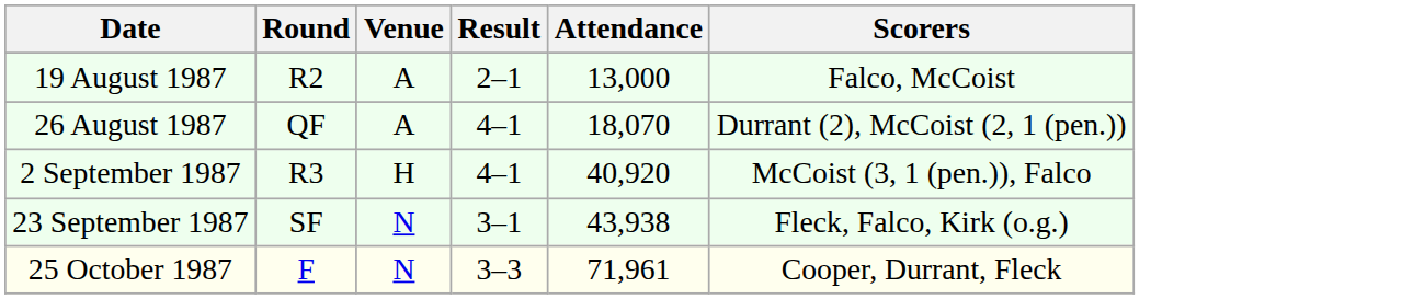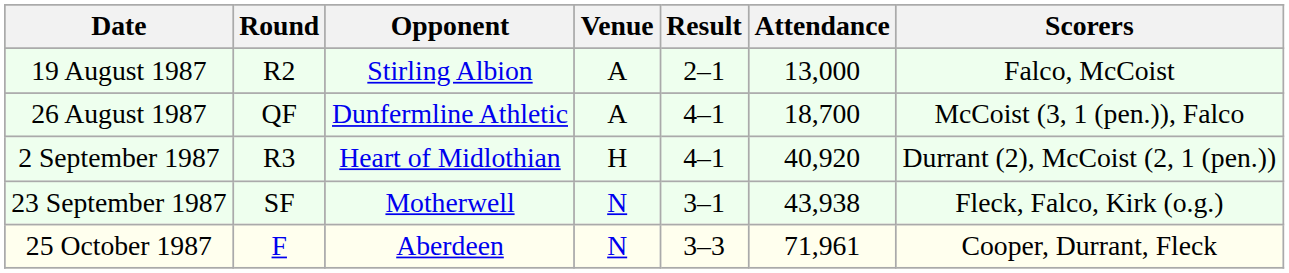+ column: Opponent | Stirling Albion | Dunfermline Athletic | Heart of Midlothian | Motherwell | Aberdeen
26 August 1987 | Attendance: 18,070 -> 18,700
26 August 1987 | Scorers: Durrant (2), McCoist (2, 1 (pen.)) -> McCoist (3, 1 (pen.)), Falco
2 September 1987 | Scorers: McCoist (3, 1 (pen.)), Falco -> Durrant (2), McCoist (2, 1 (pen.))
